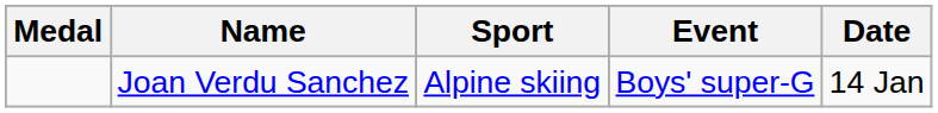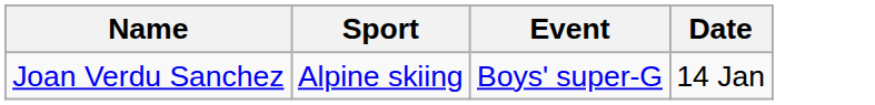- column: Medal
